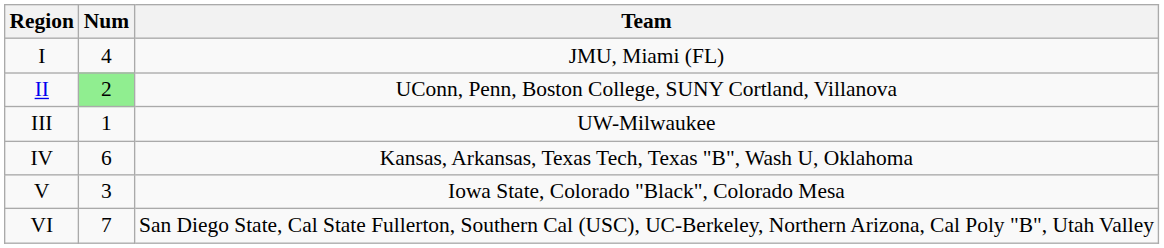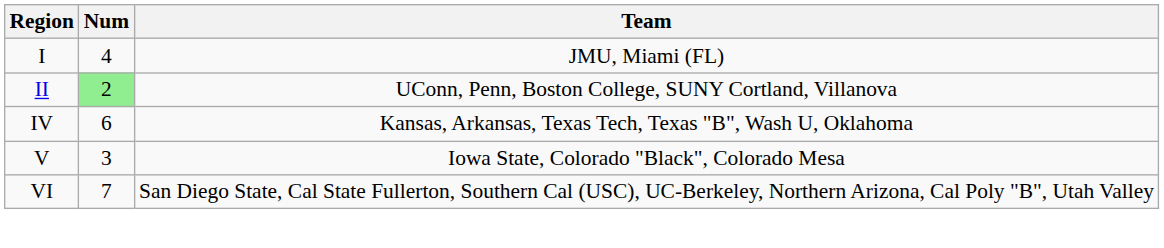- row: III | 1 | UW-Milwaukee
